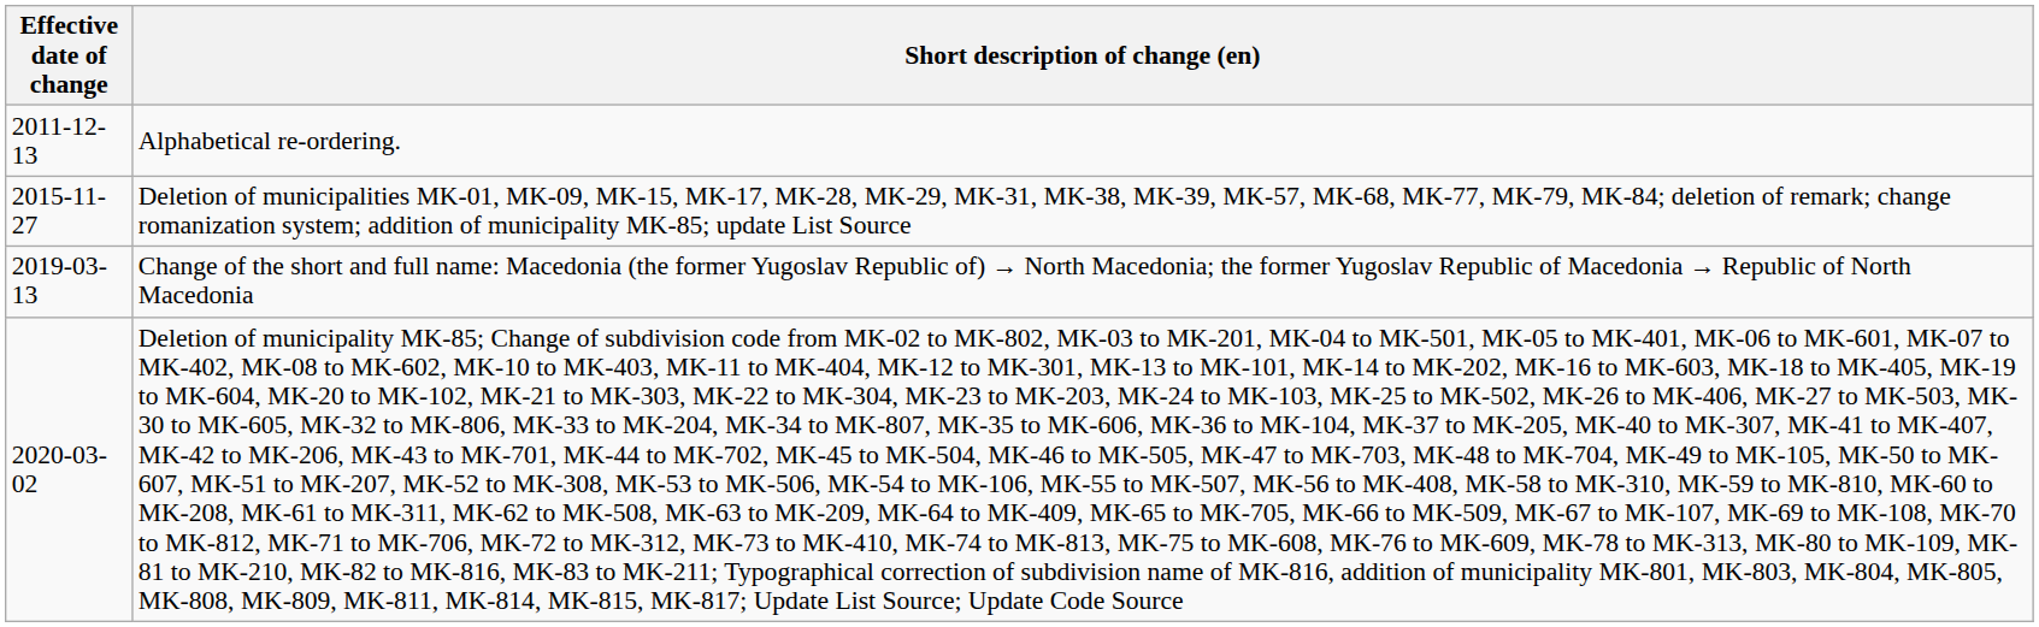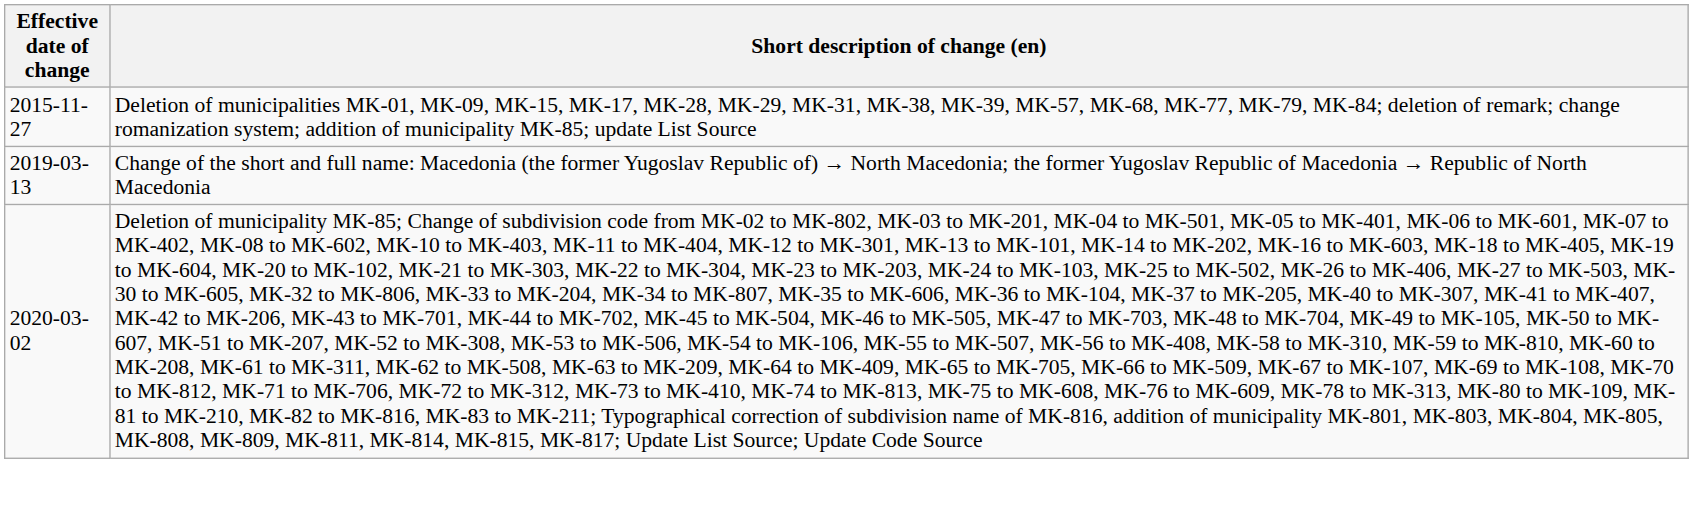- row: 2011-12-13 | Alphabetical re-ordering.
